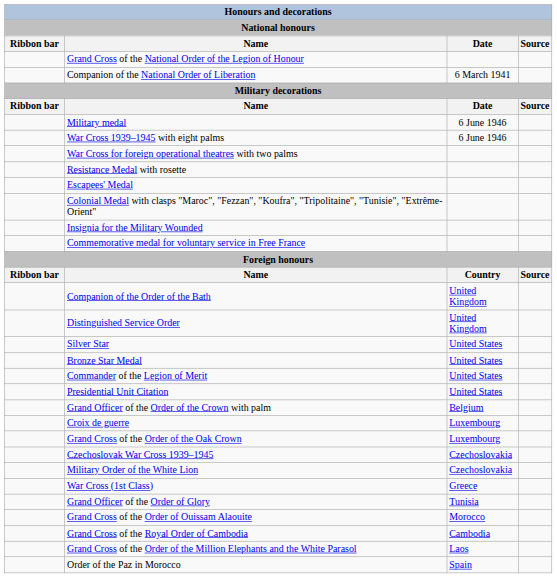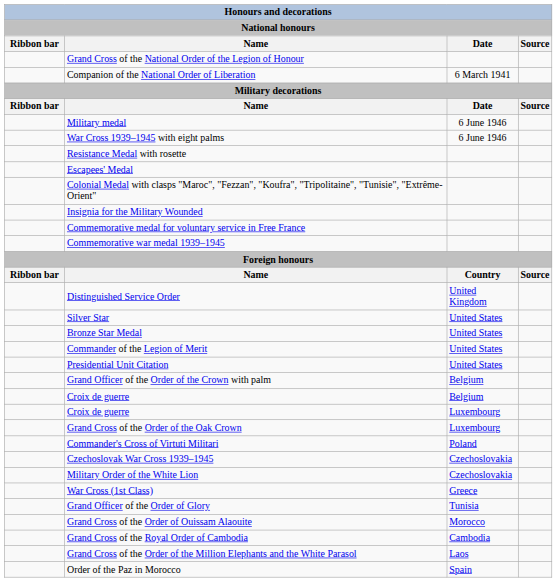- row: War Cross for foreign operational theatres with two palms
+ row: Commemorative war medal 1939–1945
- row: Companion of the Order of the Bath | United Kingdom
+ row: Croix de guerre | Belgium
+ row: Commander's Cross of Virtuti Militari | Poland
